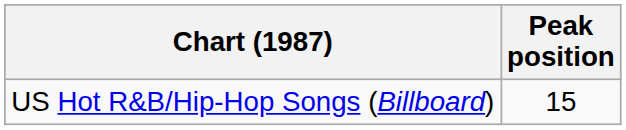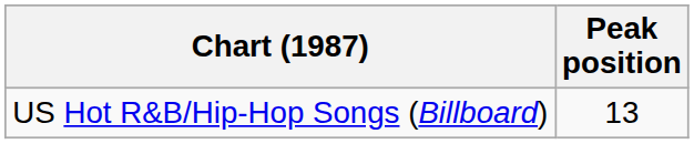US Hot R&B/Hip-Hop Songs (Billboard) | Peak position: 15 -> 13
